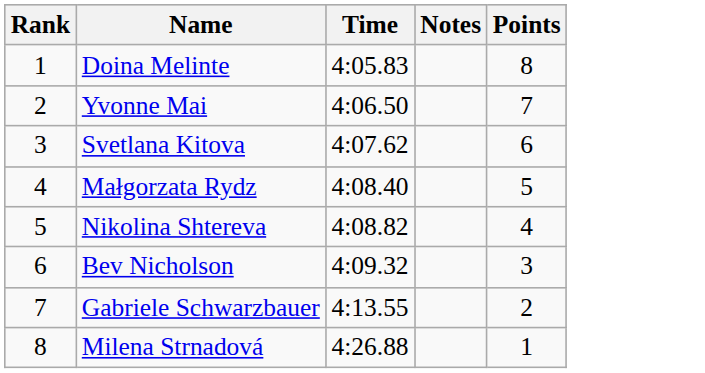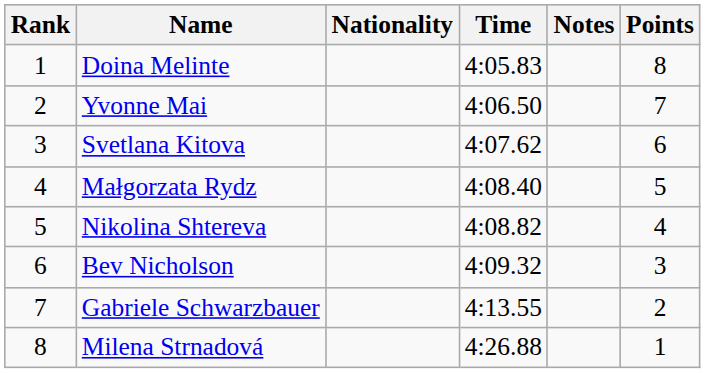+ column: Nationality
